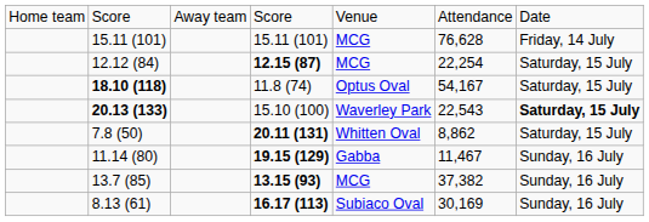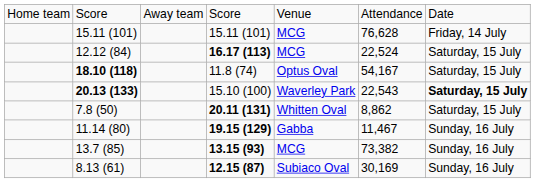12.12 (84) | column 4: 12.15 (87) -> 16.17 (113)
12.12 (84) | column 6: 22,254 -> 22,524
13.7 (85) | column 6: 37,382 -> 73,382
8.13 (61) | column 4: 16.17 (113) -> 12.15 (87)
